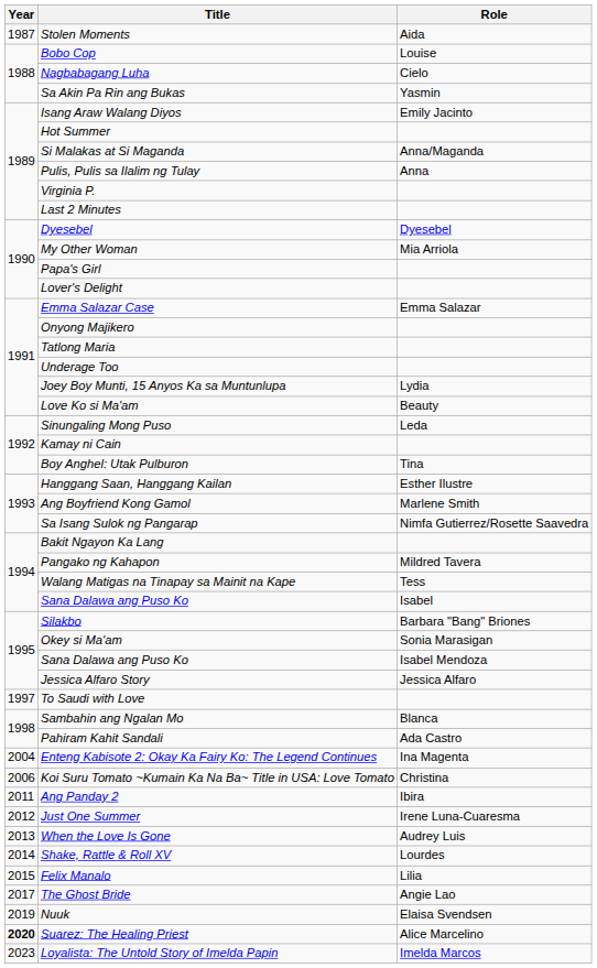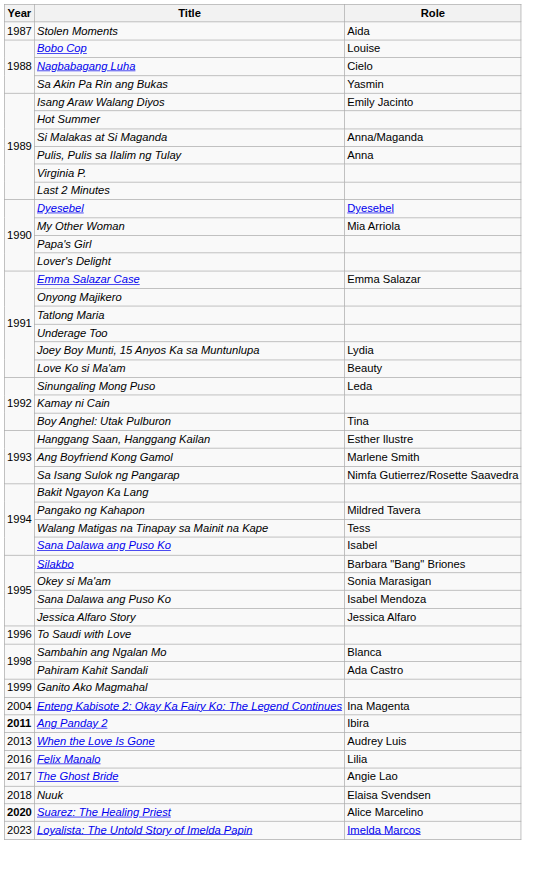To Saudi with Love | Year: 1997 -> 1996
+ row: 1999 | Ganito Ako Magmahal
- row: 2006 | Koi Suru Tomato ~Kumain Ka Na Ba~ Title in USA: Love Tomato | Christina
Ang Panday 2 | Year: normal -> bold
- row: 2012 | Just One Summer | Irene Luna-Cuaresma
- row: 2014 | Shake, Rattle & Roll XV | Lourdes
Felix Manalo | Year: 2015 -> 2016
Nuuk | Year: 2019 -> 2018
